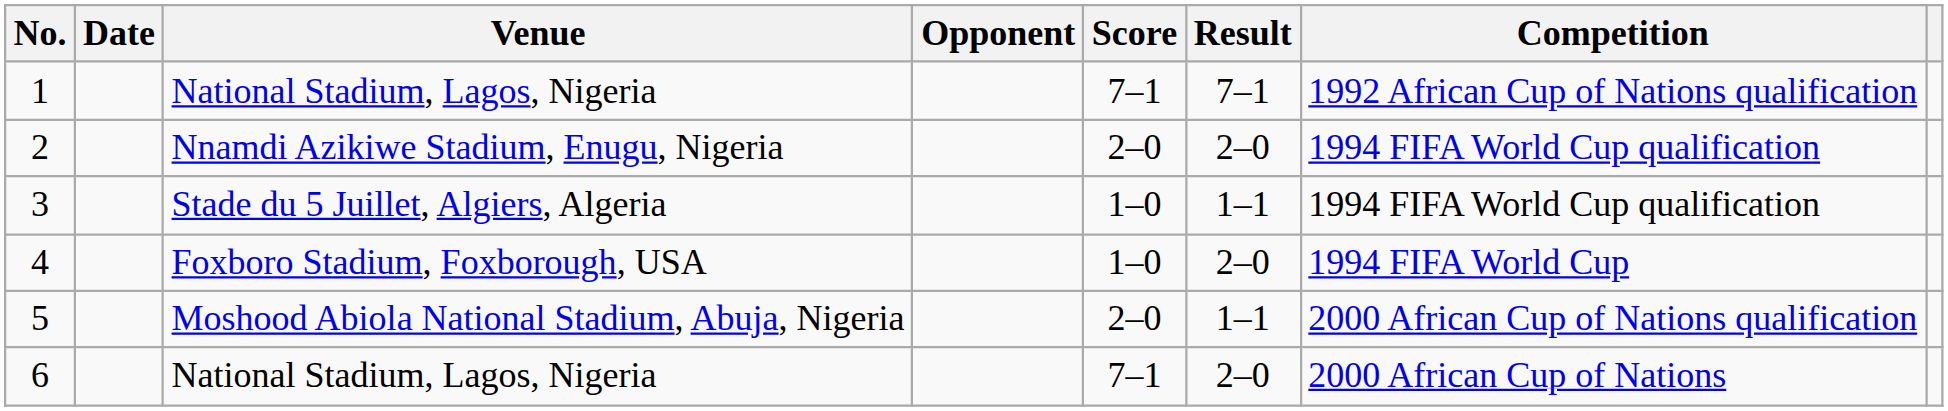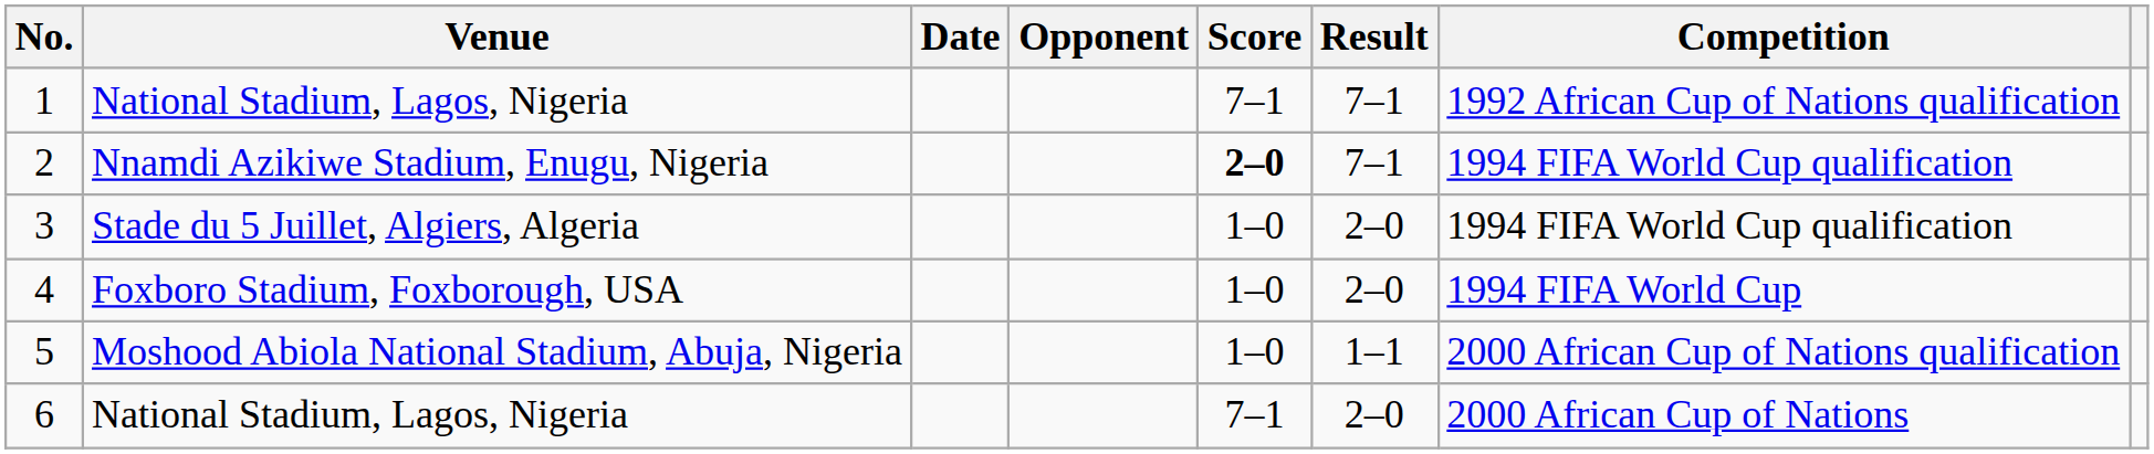columns swapped: Date <-> Venue
2 | Score: normal -> bold
2 | Result: 2–0 -> 7–1
3 | Result: 1–1 -> 2–0
5 | Score: 2–0 -> 1–0
